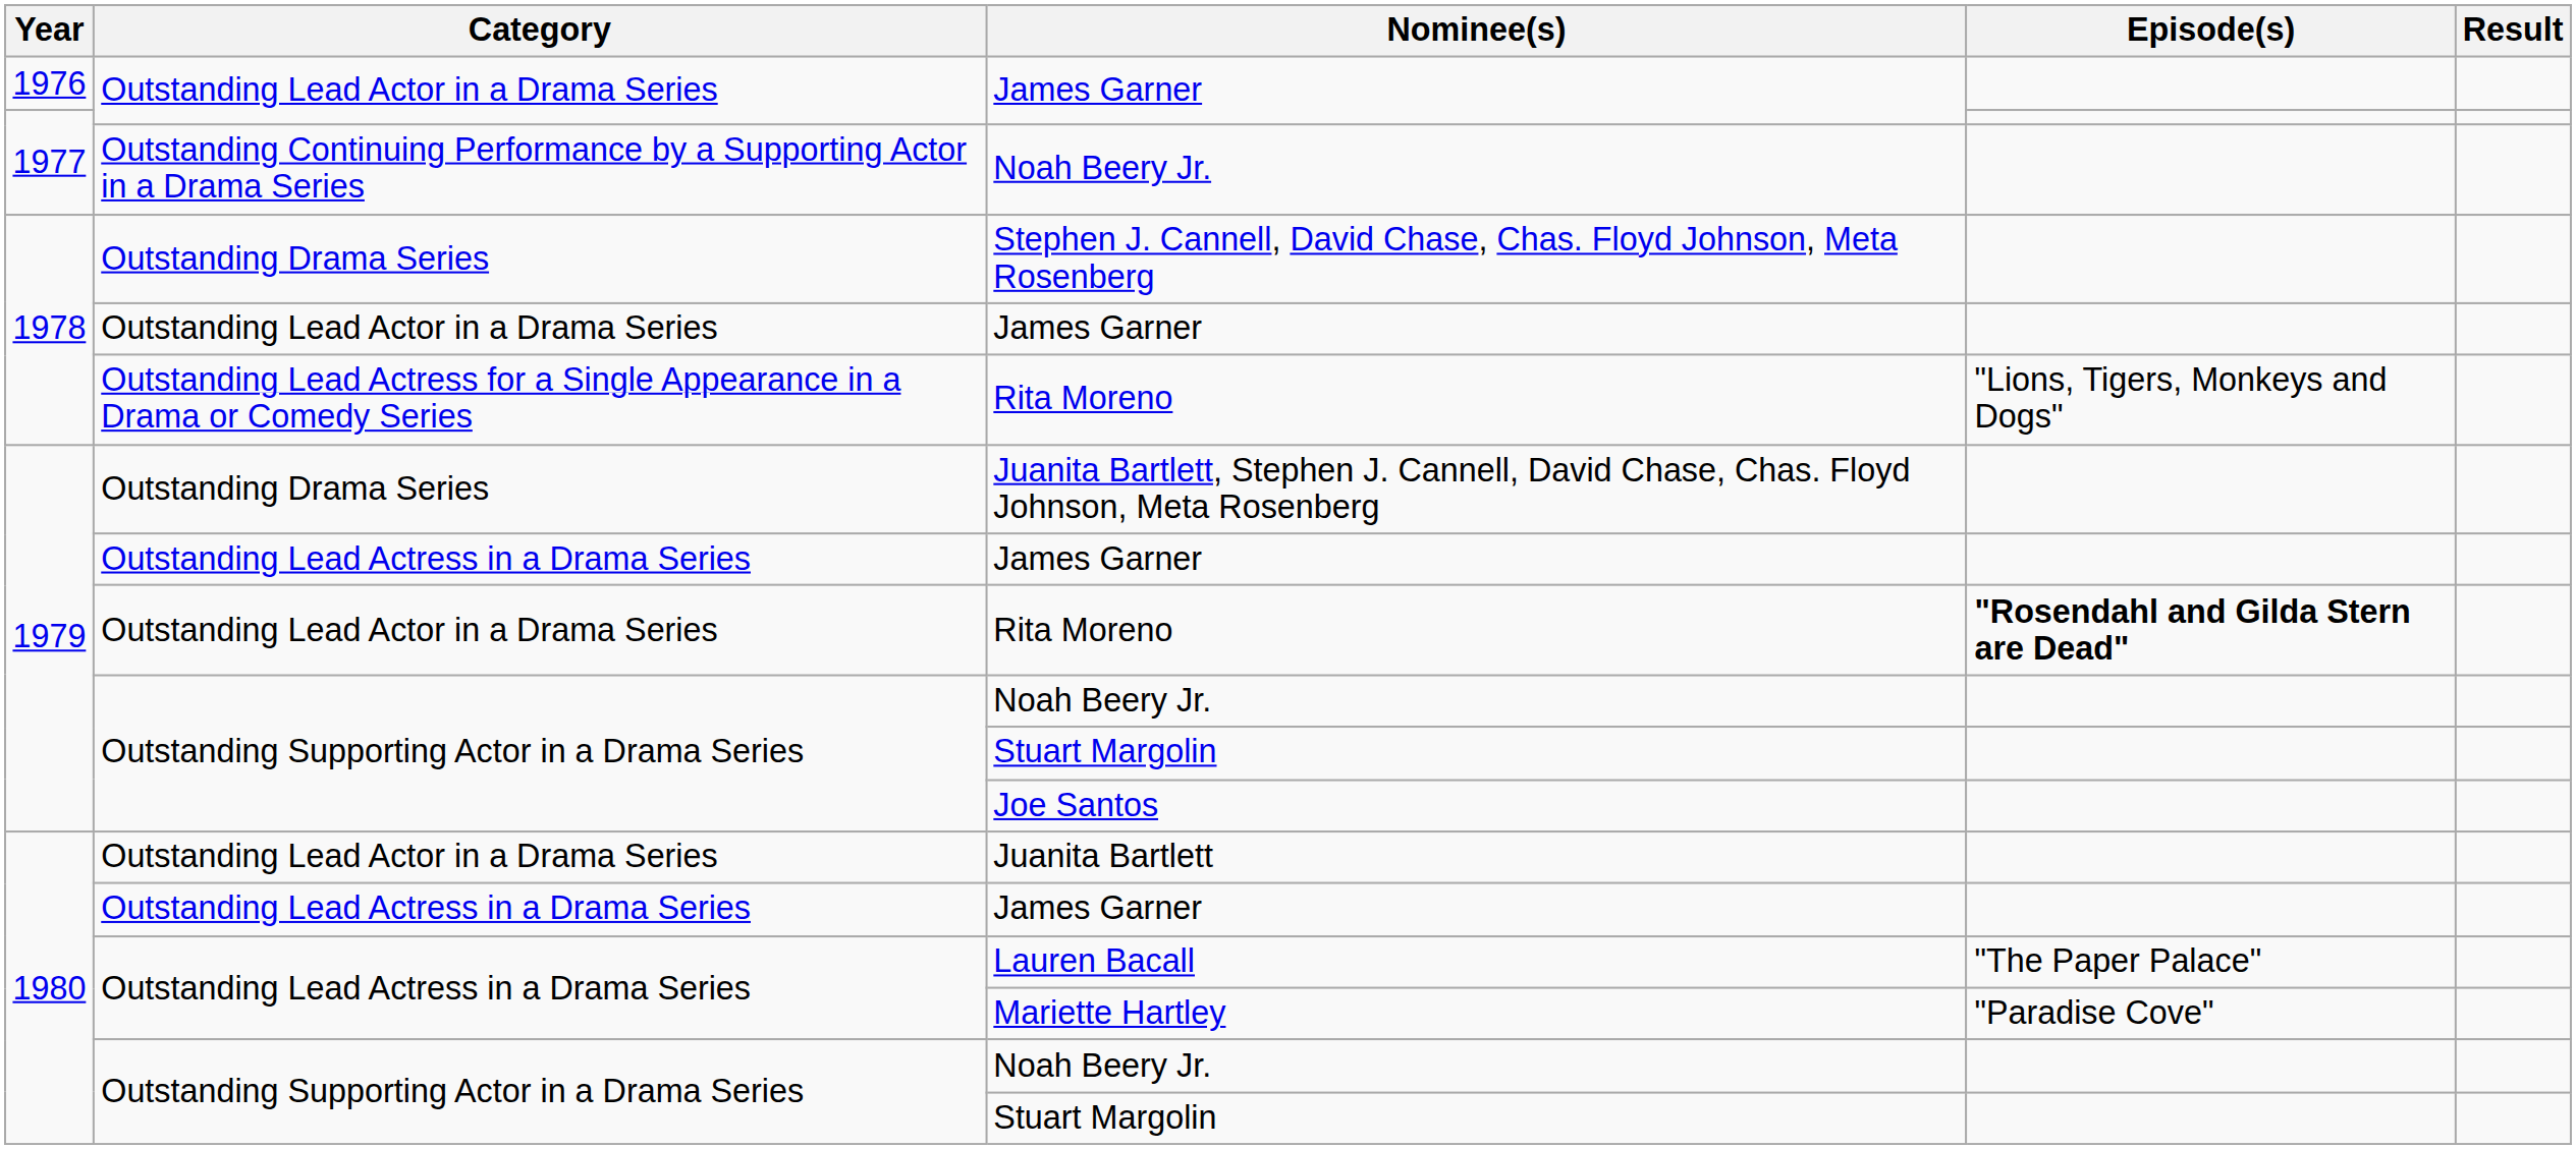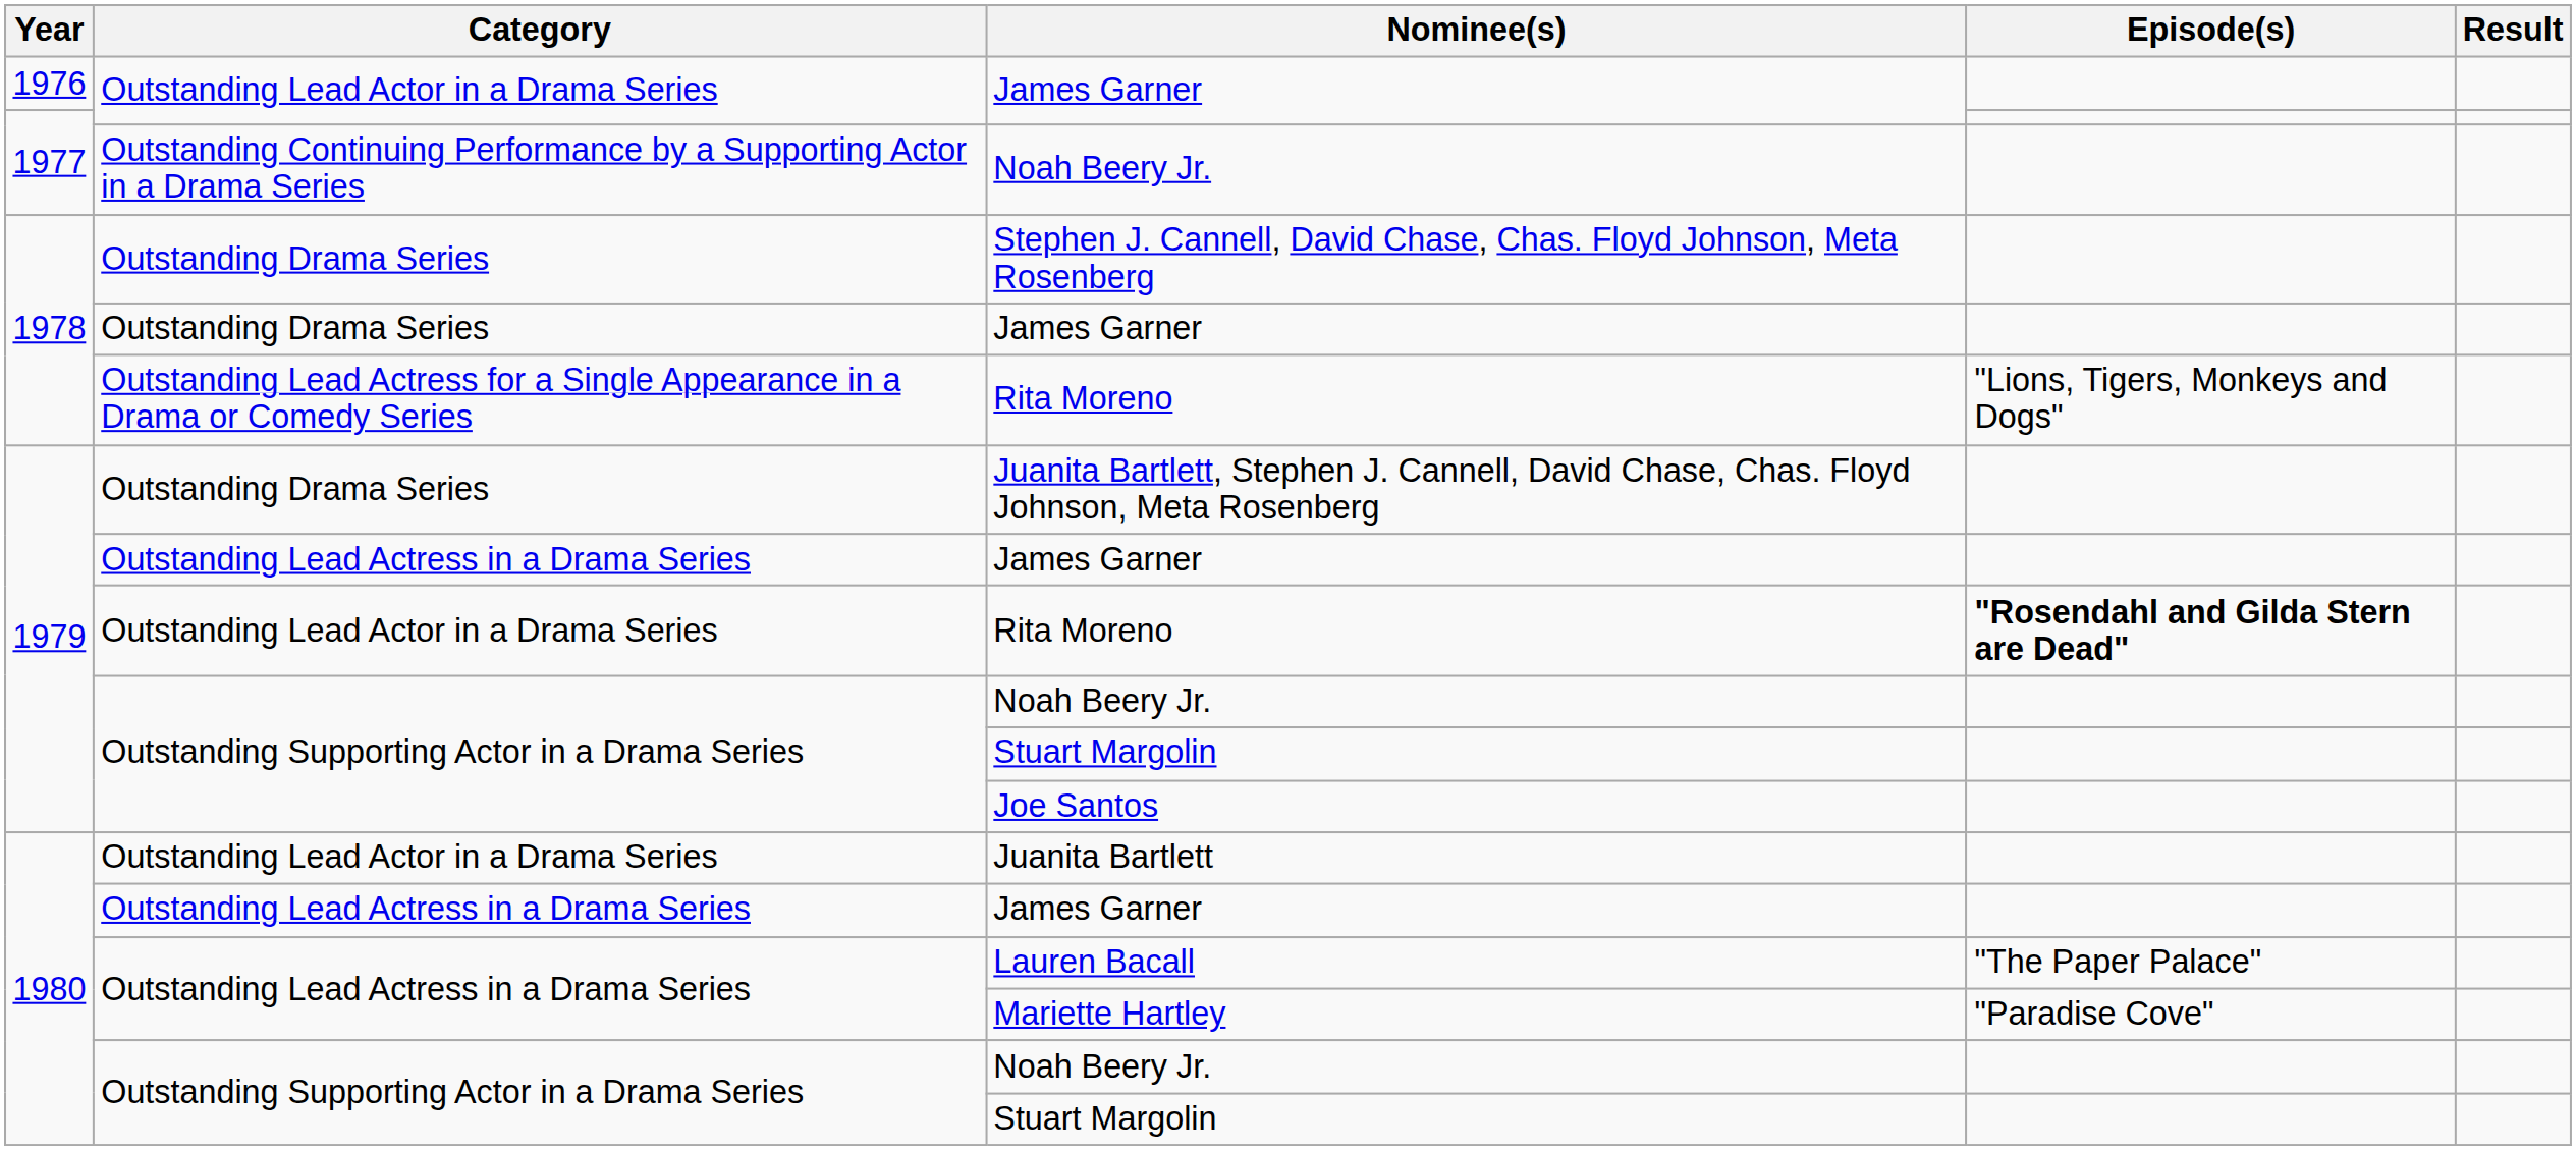1978 / James Garner | Category: Outstanding Lead Actor in a Drama Series -> Outstanding Drama Series
